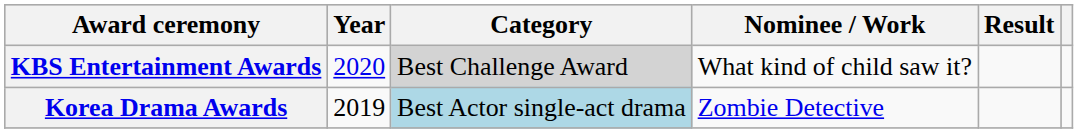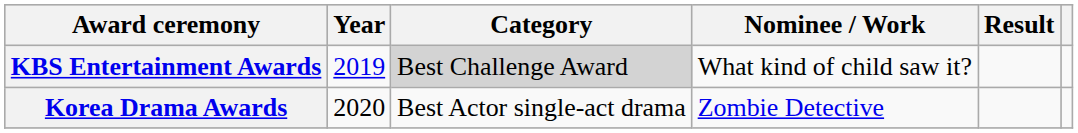KBS Entertainment Awards | Year: 2020 -> 2019
Korea Drama Awards | Year: 2019 -> 2020
Korea Drama Awards | Category: lightblue background -> no background
